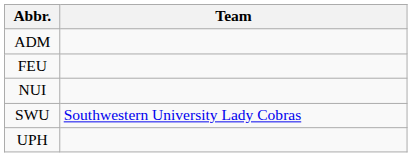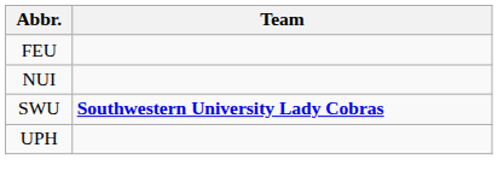- row: ADM
SWU | Team: normal -> bold
